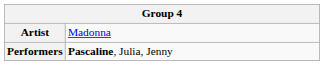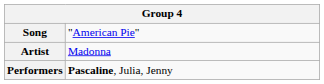+ row: Song | "American Pie"
